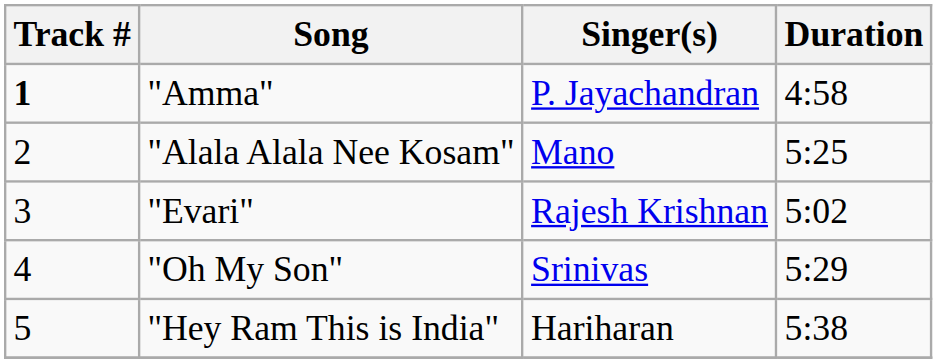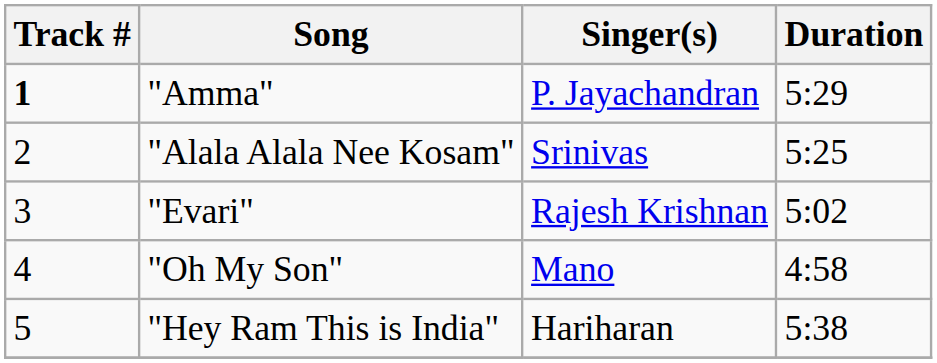"Amma" | Duration: 4:58 -> 5:29
"Alala Alala Nee Kosam" | Singer(s): Mano -> Srinivas
"Oh My Son" | Singer(s): Srinivas -> Mano
"Oh My Son" | Duration: 5:29 -> 4:58
